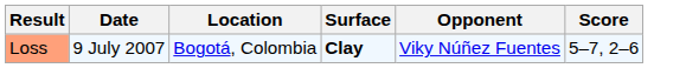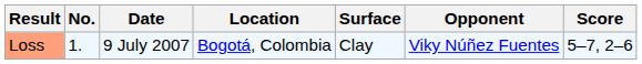+ column: No. | 1.
Loss | Surface: bold -> normal
